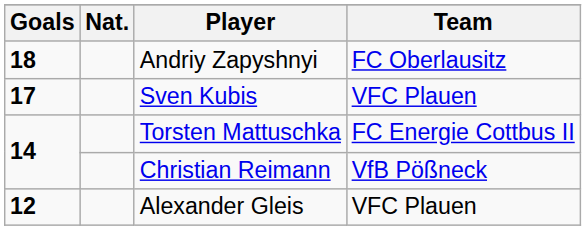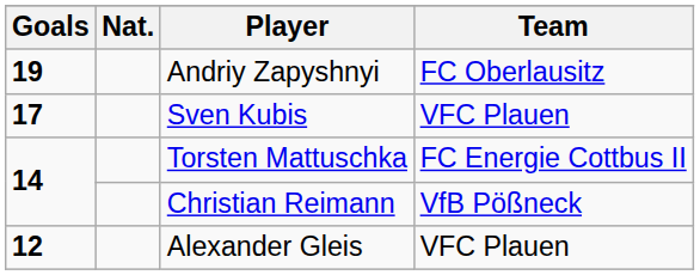Andriy Zapyshnyi | Goals: 18 -> 19
